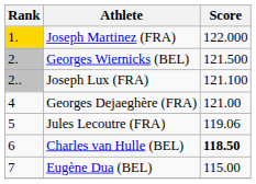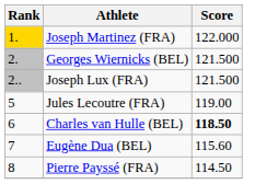Joseph Lux (FRA) | Score: 121.100 -> 121.500
- row: 4 | Georges Dejaeghère (FRA) | 121.00
Jules Lecoutre (FRA) | Score: 119.06 -> 119.00
Eugène Dua (BEL) | Score: 115.00 -> 115.60
+ row: 8 | Pierre Payssé (FRA) | 114.50
